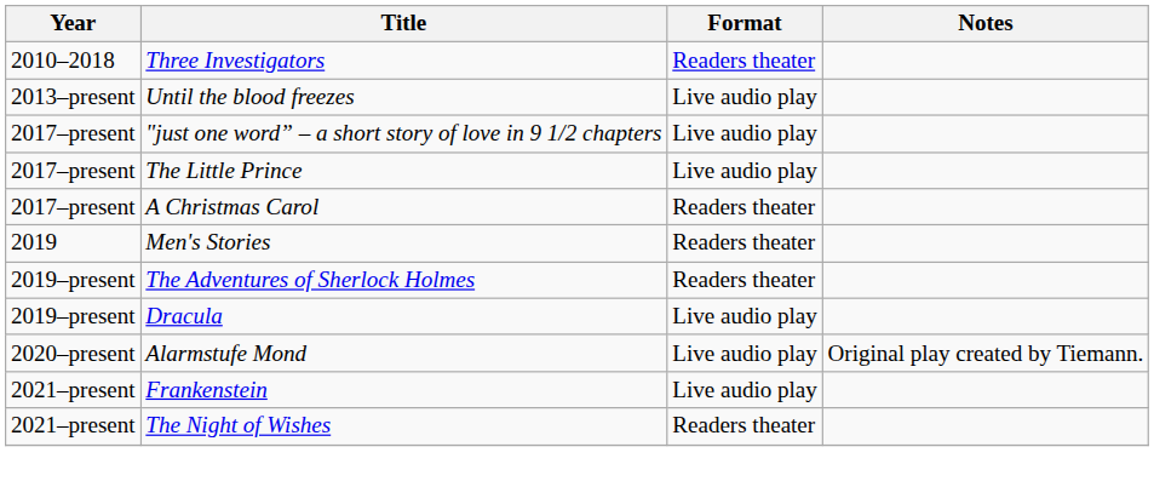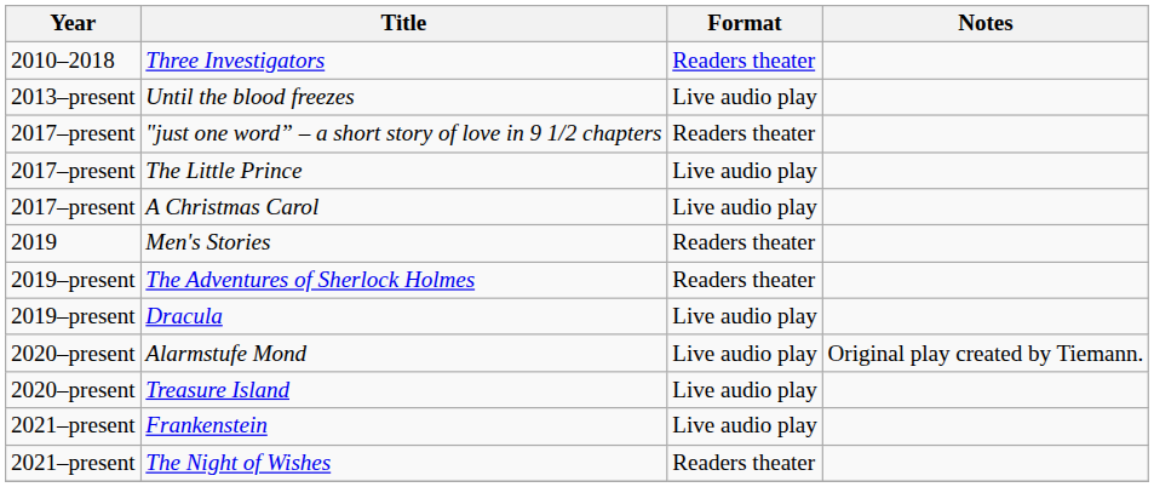"just one word” – a short story of love in 9 1/2 chapters | Format: Live audio play -> Readers theater
A Christmas Carol | Format: Readers theater -> Live audio play
+ row: 2020–present | Treasure Island | Live audio play
